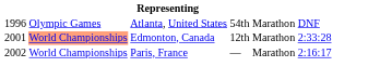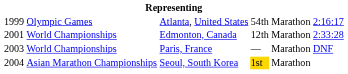Atlanta, United States | column 1: 1996 -> 1999
Atlanta, United States | column 6: DNF -> 2:16:17
Edmonton, Canada | column 2: lightsalmon background -> no background
Paris, France | column 1: 2002 -> 2003
Paris, France | column 6: 2:16:17 -> DNF
+ row: 2004 | Asian Marathon Championships | Seoul, South Korea | 1st | Marathon
